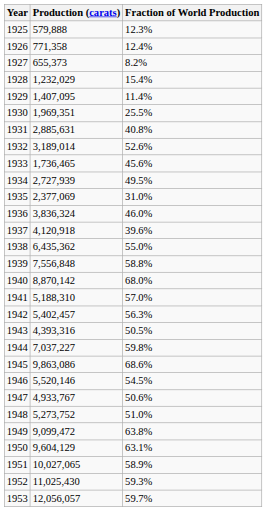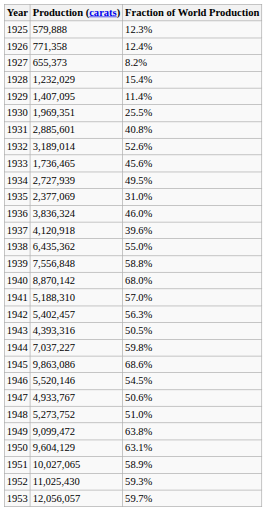1931 | Production (carats): 2,885,631 -> 2,885,601
